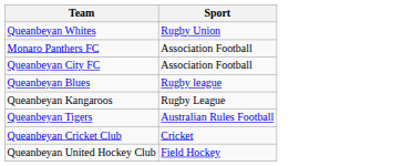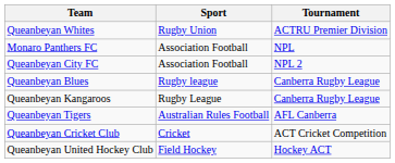+ column: Tournament | ACTRU Premier Division | NPL | NPL 2 | Canberra Rugby League | Canberra Rugby League | AFL Canberra | ACT Cricket Competition | Hockey ACT
